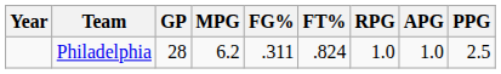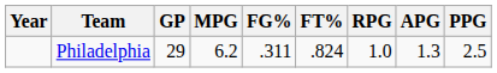Philadelphia | GP: 28 -> 29
Philadelphia | APG: 1.0 -> 1.3
